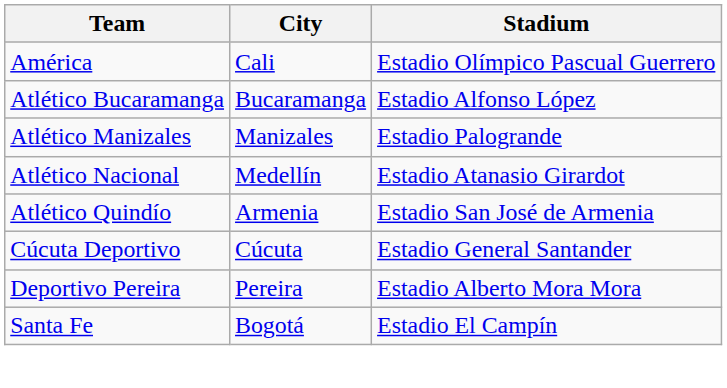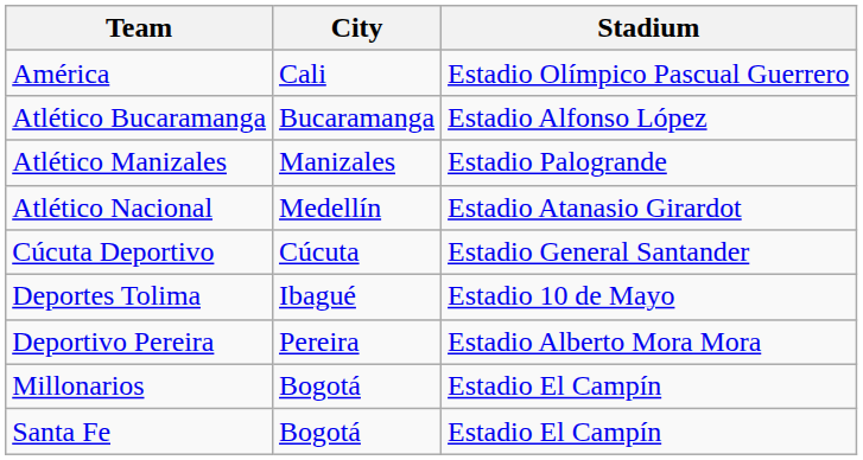- row: Atlético Quindío | Armenia | Estadio San José de Armenia
+ row: Deportes Tolima | Ibagué | Estadio 10 de Mayo
+ row: Millonarios | Bogotá | Estadio El Campín
